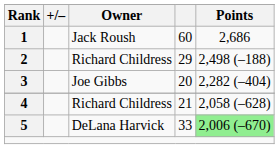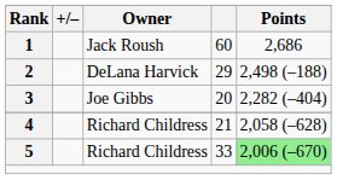2 | Owner: Richard Childress -> DeLana Harvick
5 | Owner: DeLana Harvick -> Richard Childress
